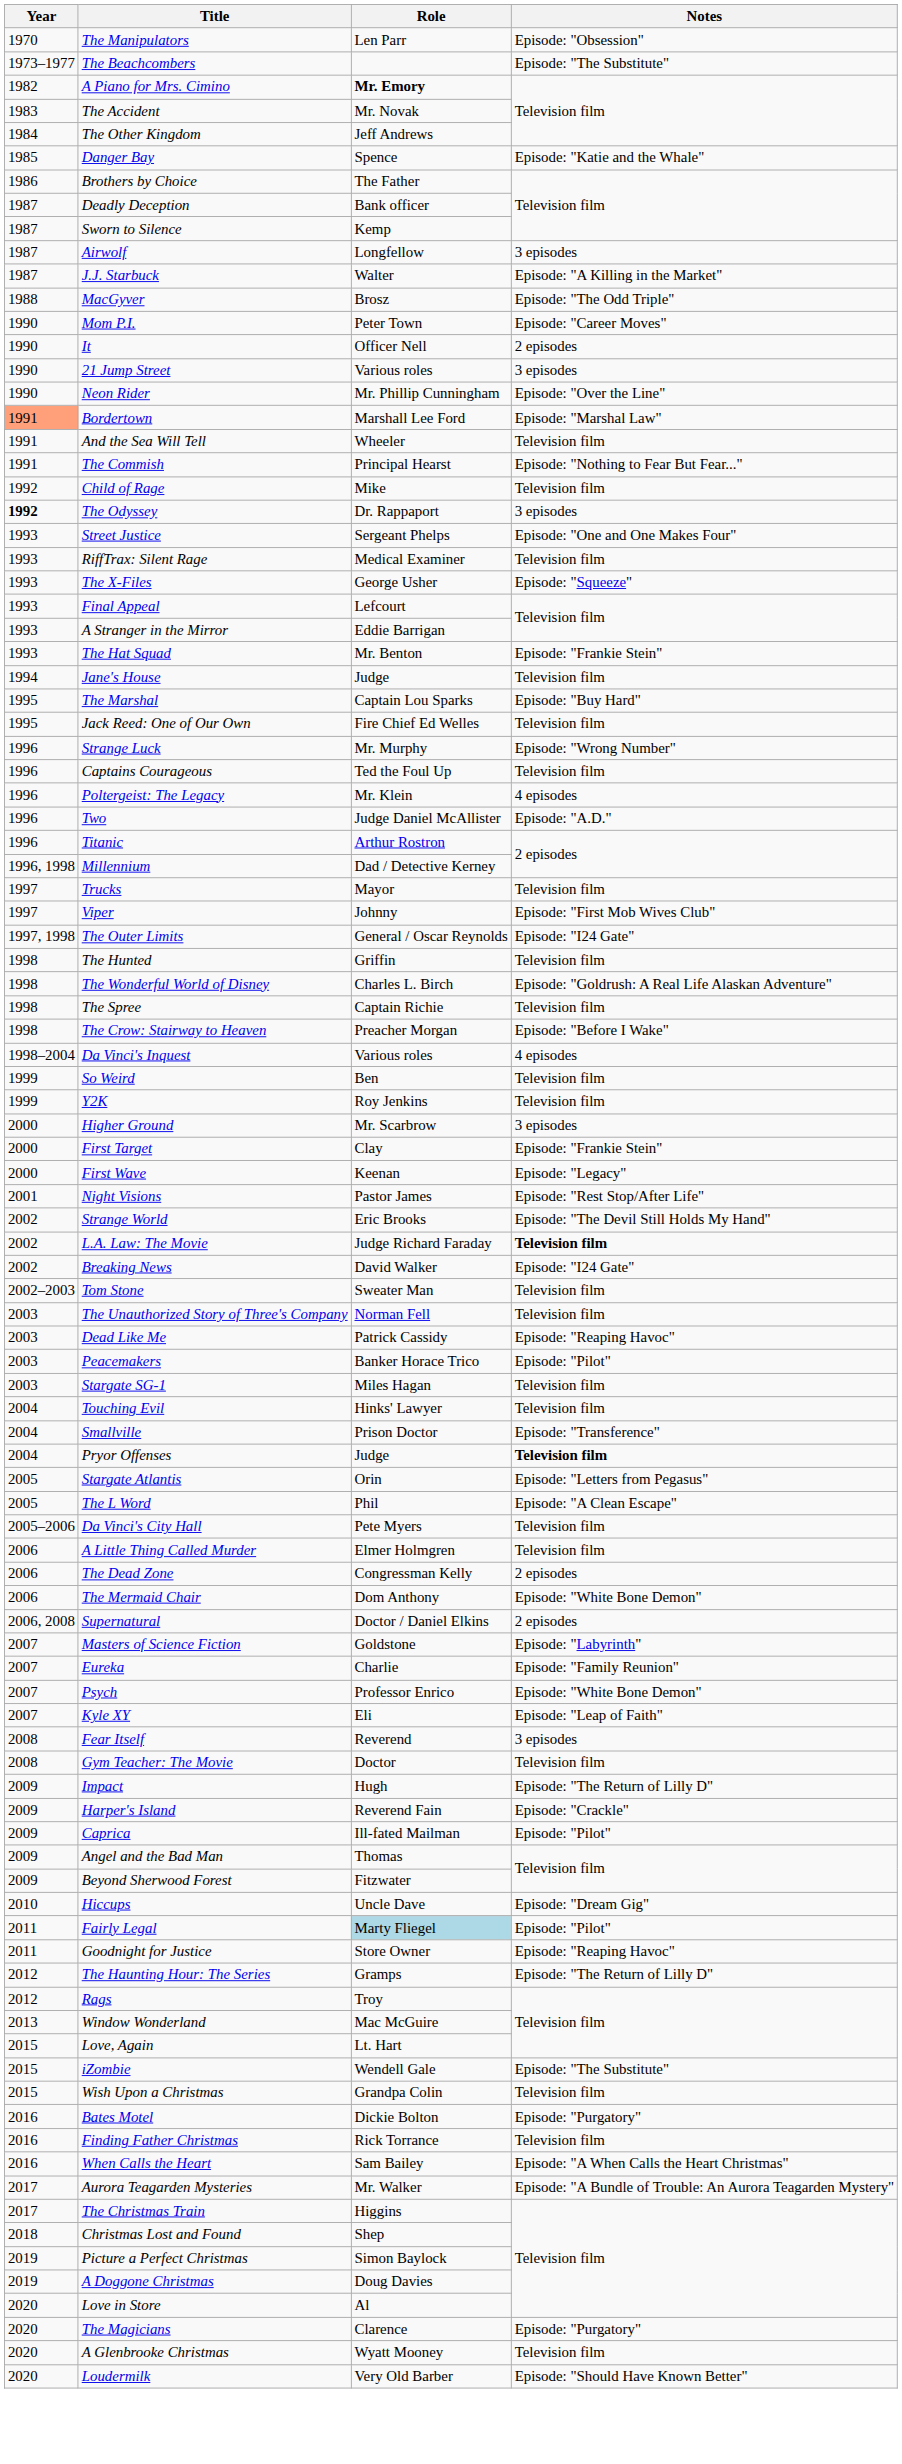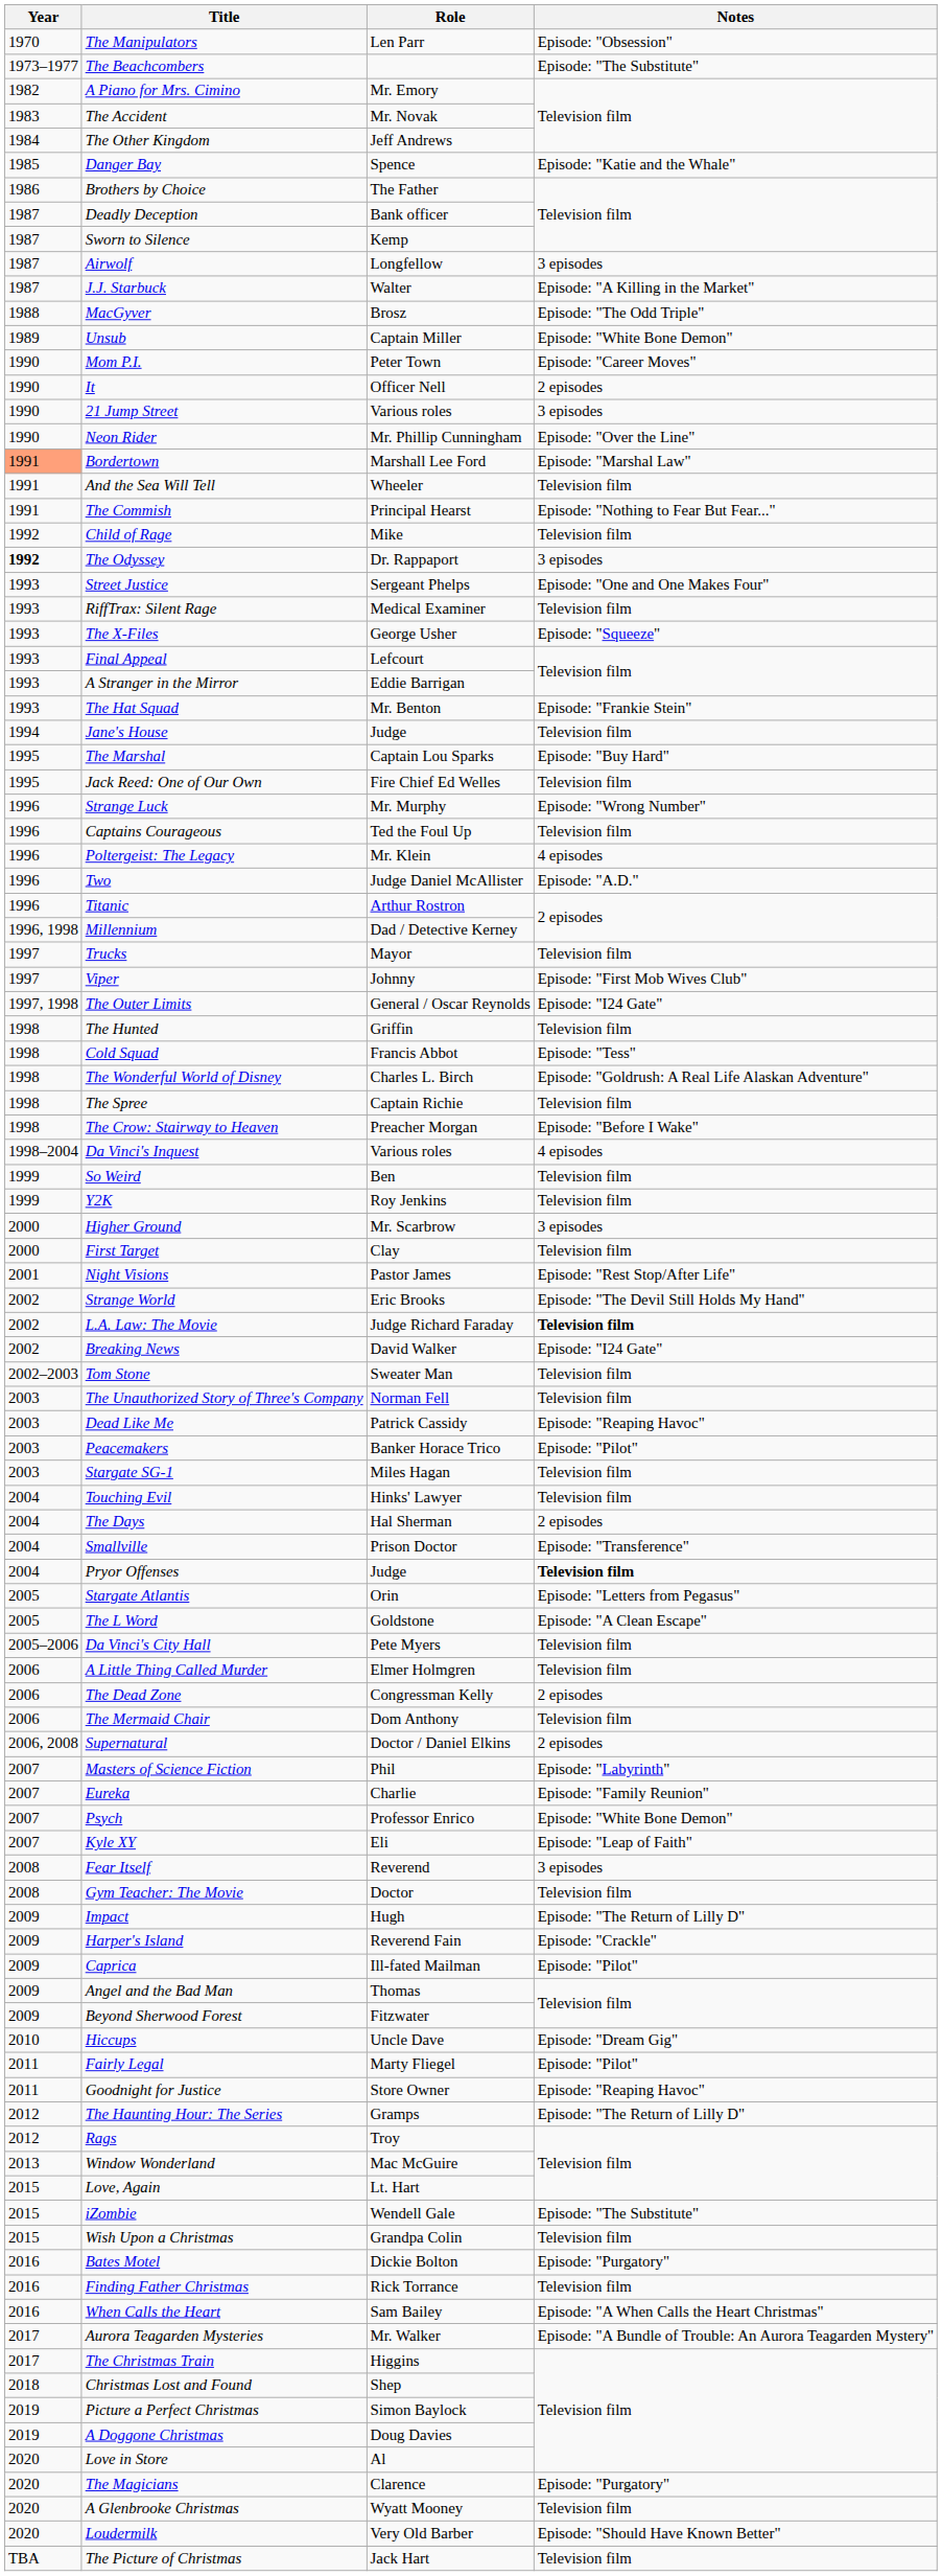A Piano for Mrs. Cimino | Role: bold -> normal
+ row: 1989 | Unsub | Captain Miller | Episode: "White Bone Demon"
+ row: 1998 | Cold Squad | Francis Abbot | Episode: "Tess"
First Target | Notes: Episode: "Frankie Stein" -> Television film
- row: 2000 | First Wave | Keenan | Episode: "Legacy"
+ row: 2004 | The Days | Hal Sherman | 2 episodes
The L Word | Role: Phil -> Goldstone
The Mermaid Chair | Notes: Episode: "White Bone Demon" -> Television film
Masters of Science Fiction | Role: Goldstone -> Phil
Fairly Legal | Role: lightblue background -> no background
+ row: TBA | The Picture of Christmas | Jack Hart | Television film
